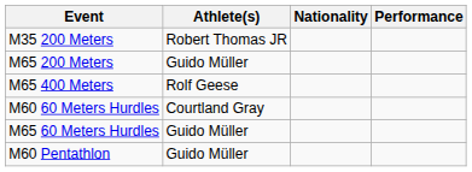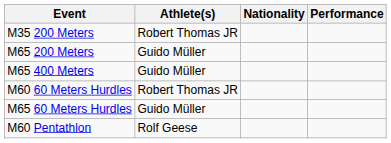M65 400 Meters | Athlete(s): Rolf Geese -> Guido Müller
M60 60 Meters Hurdles | Athlete(s): Courtland Gray -> Robert Thomas JR
M60 Pentathlon | Athlete(s): Guido Müller -> Rolf Geese
